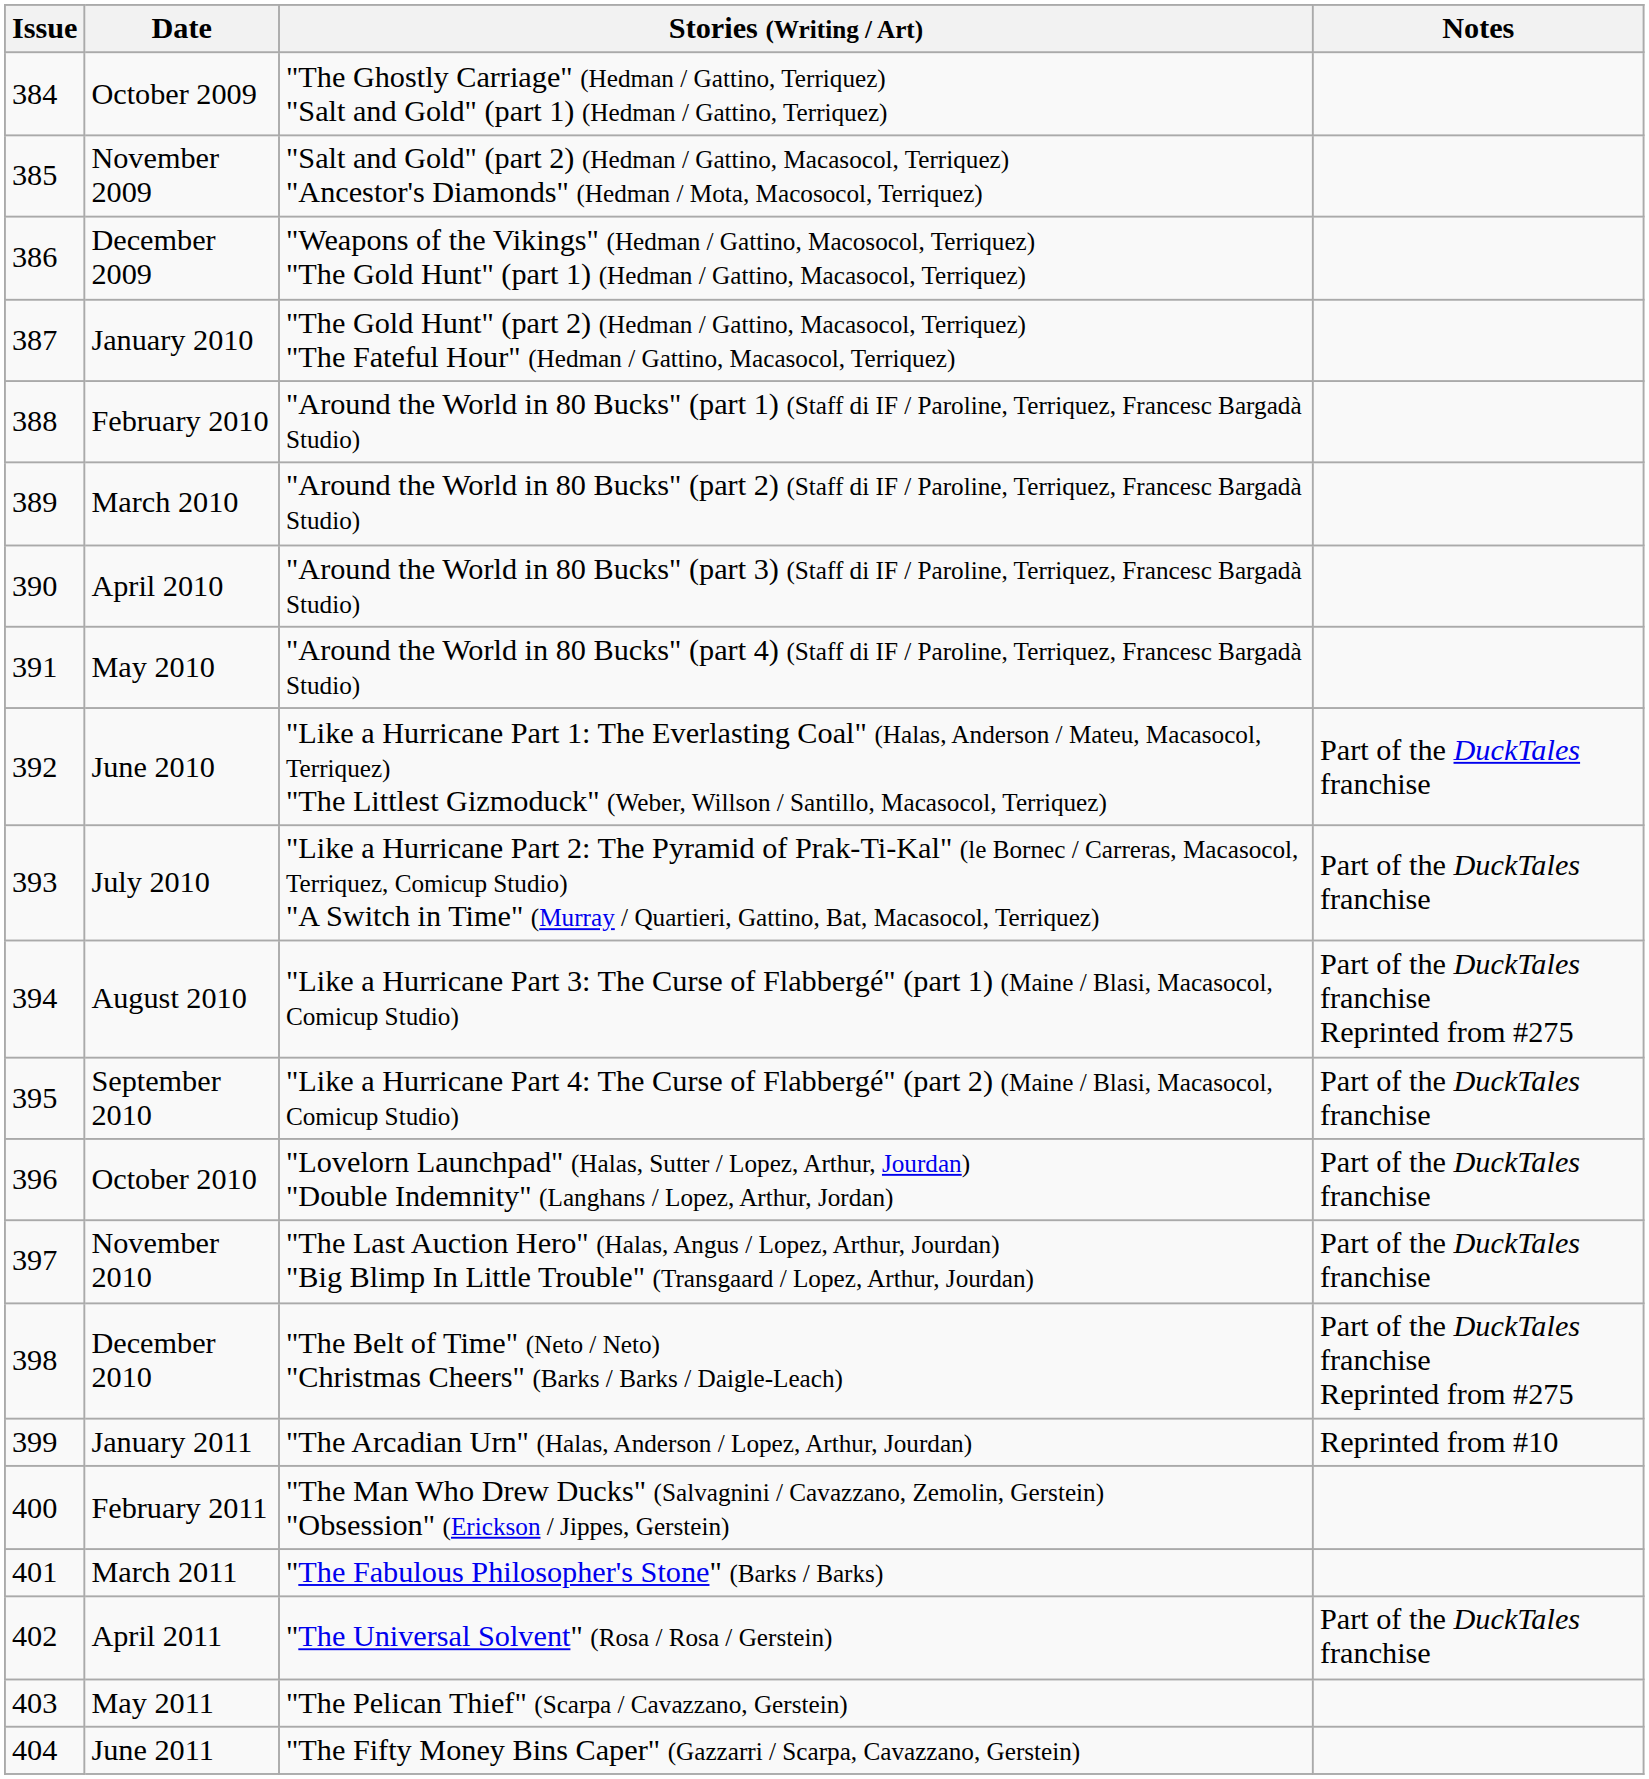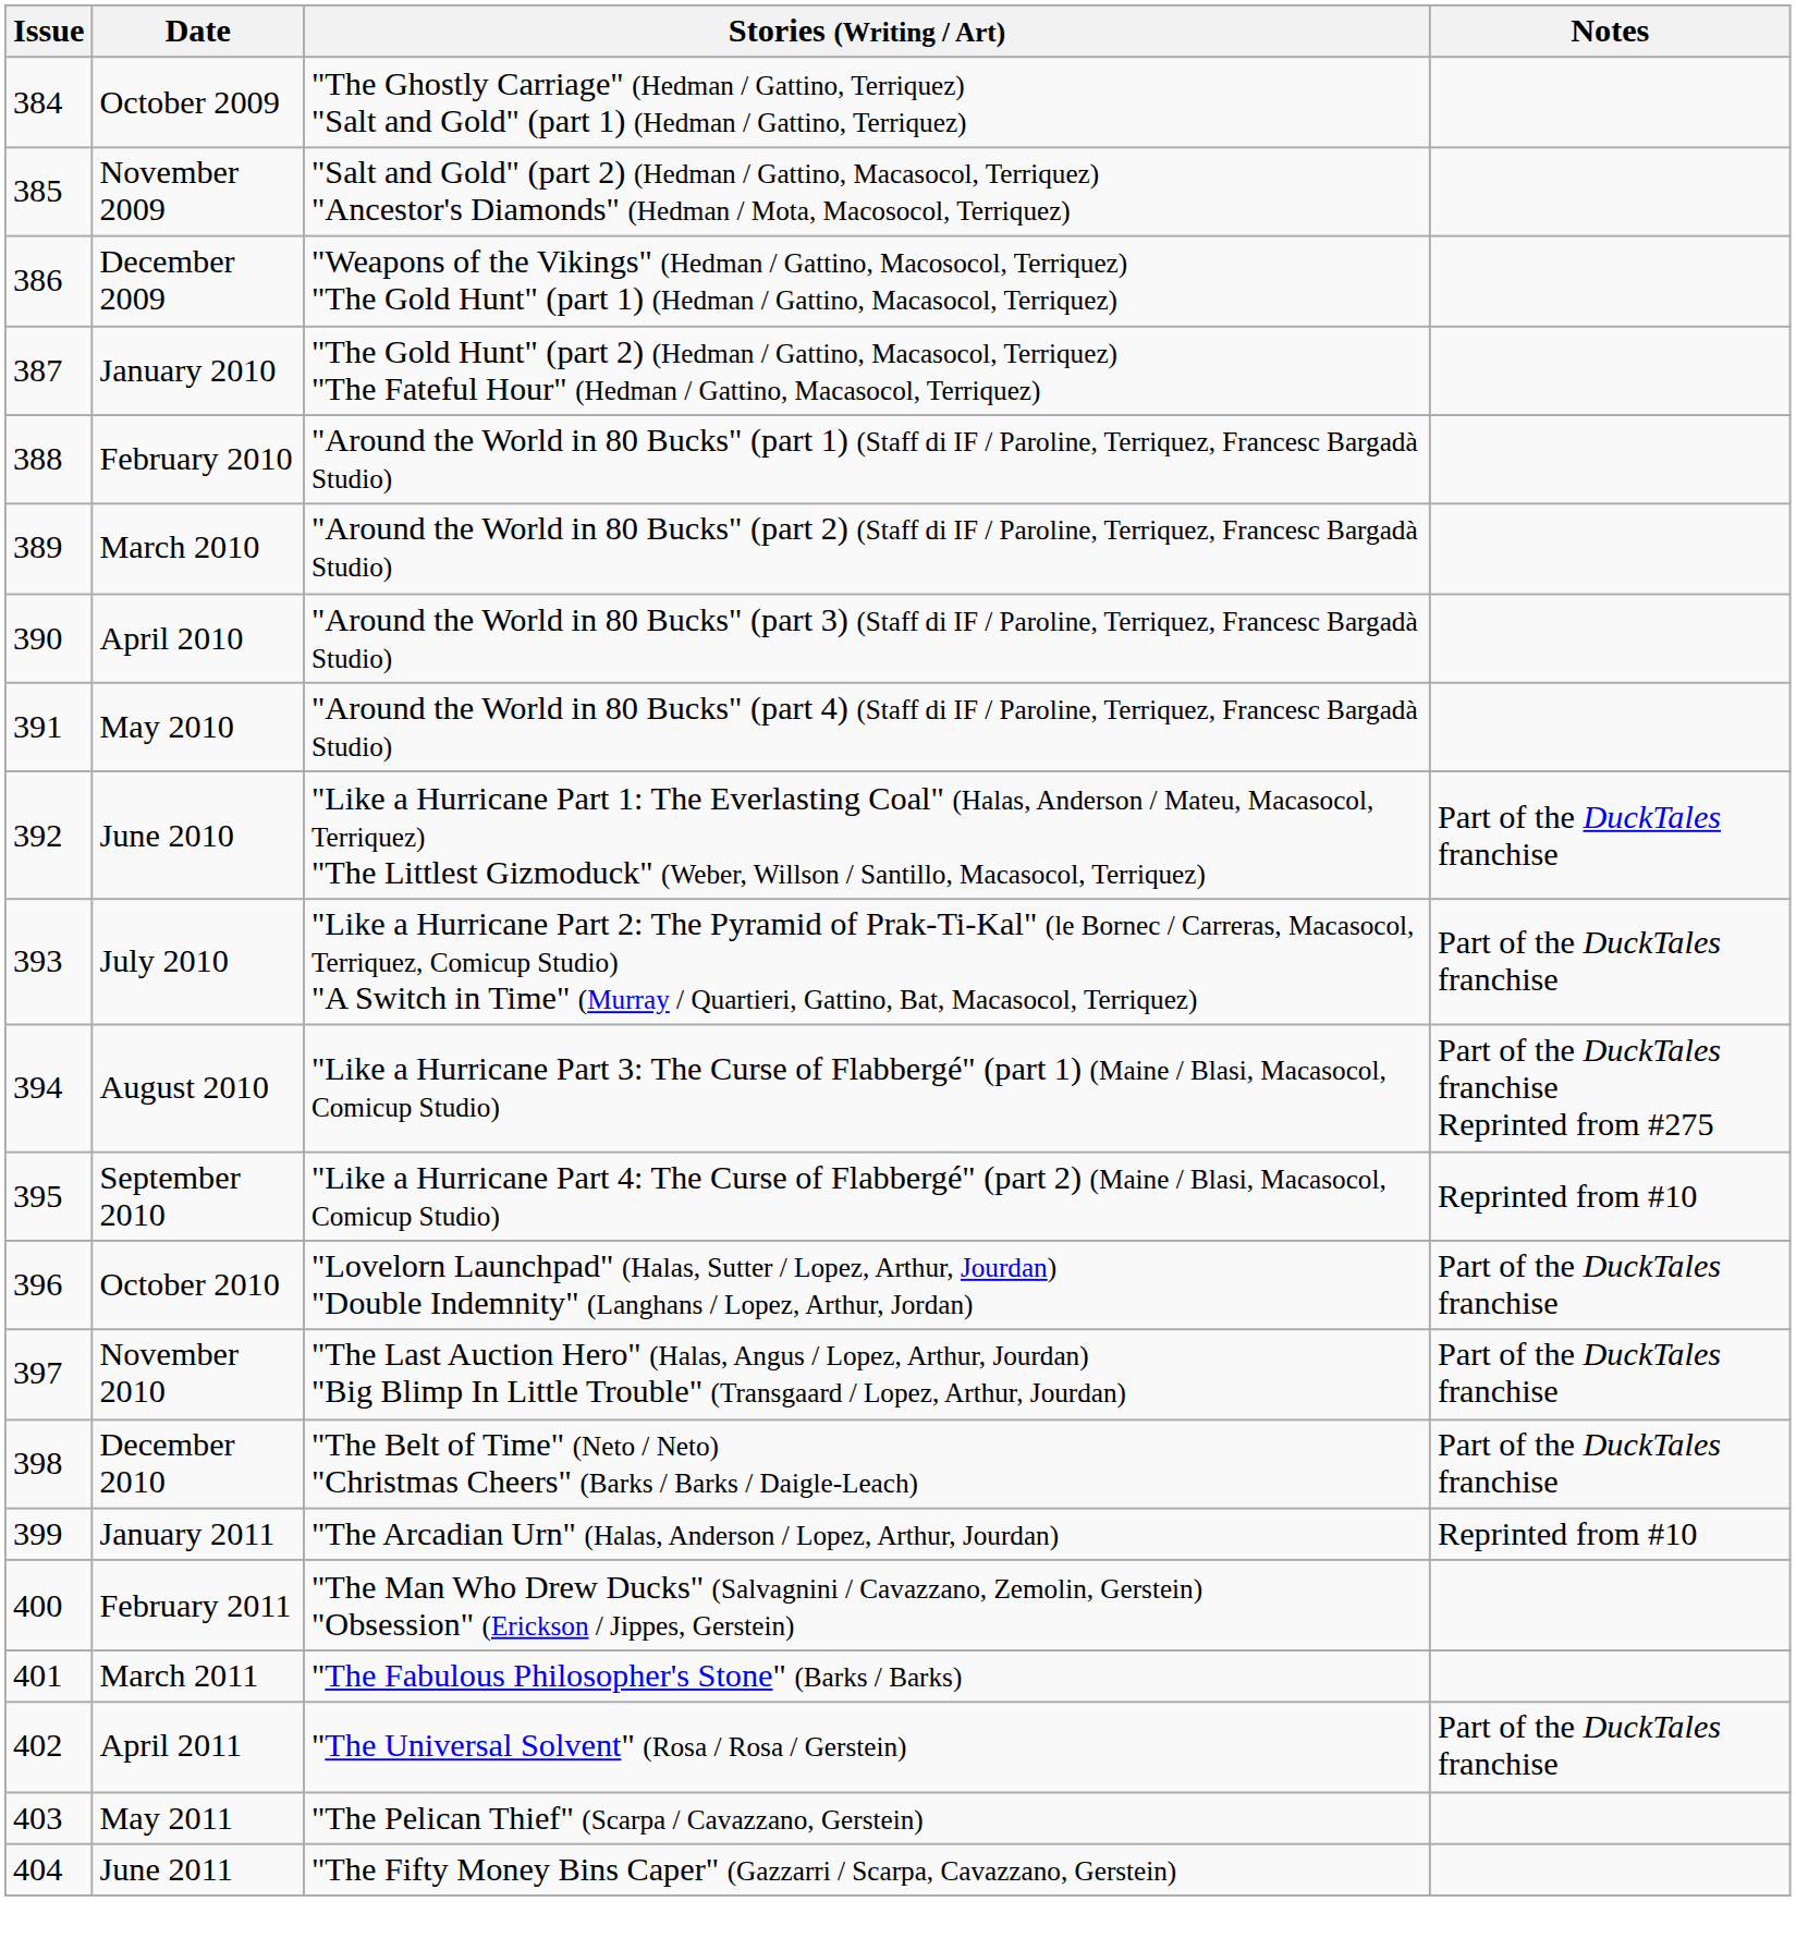September 2010 | Notes: Part of the DuckTales franchise -> Reprinted from #10
December 2010 | Notes: Part of the DuckTales franchise Reprinted from #275 -> Part of the DuckTales franchise
